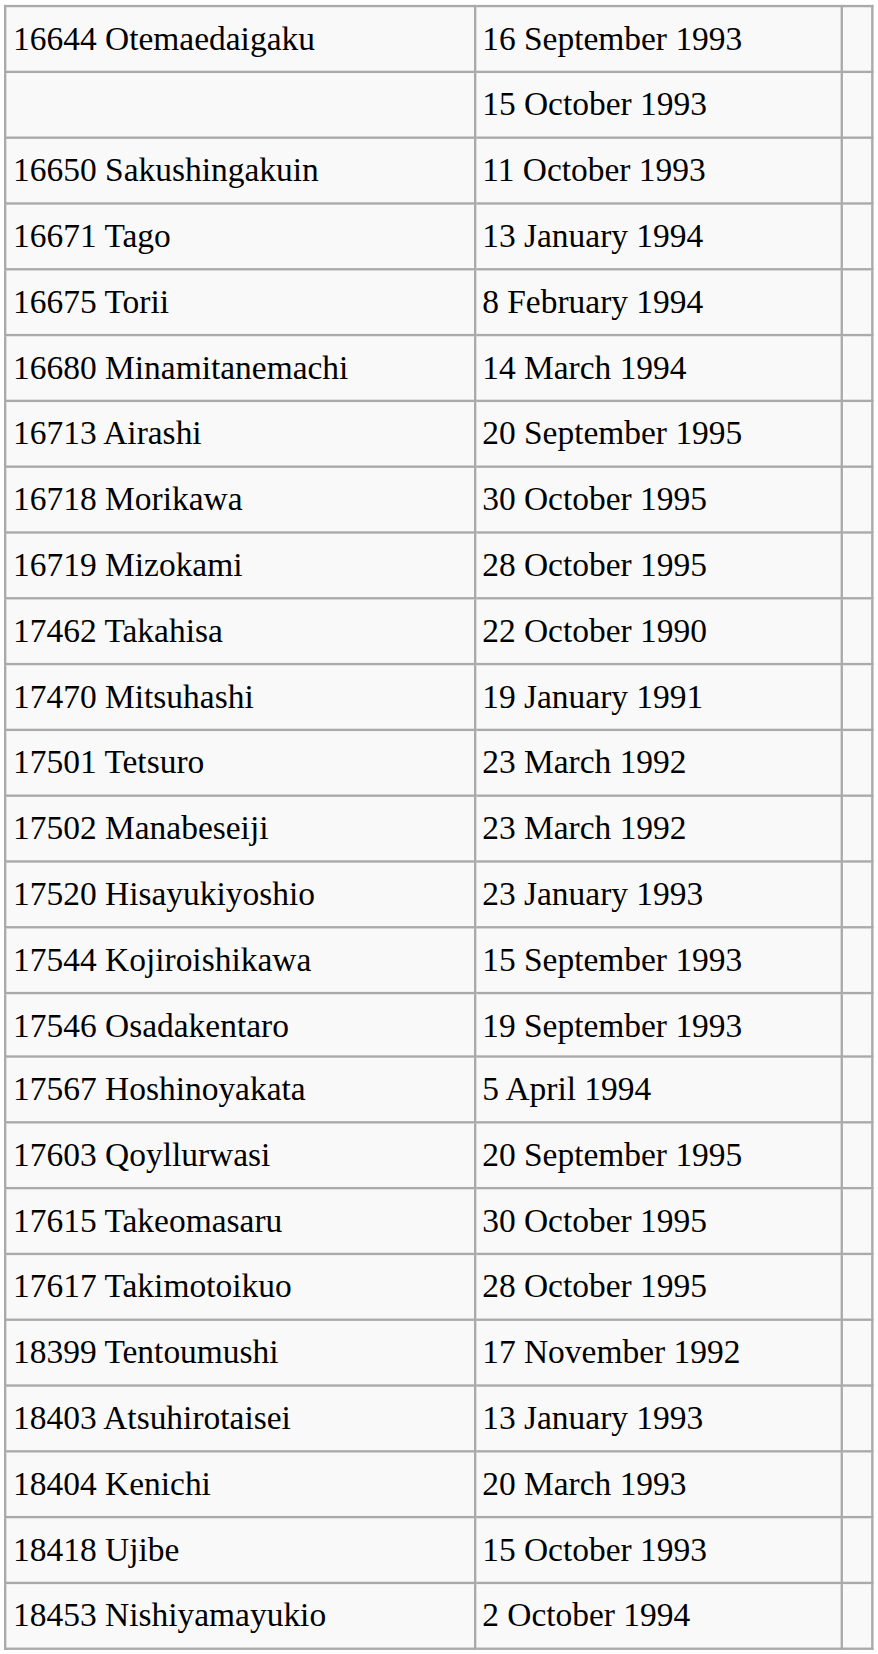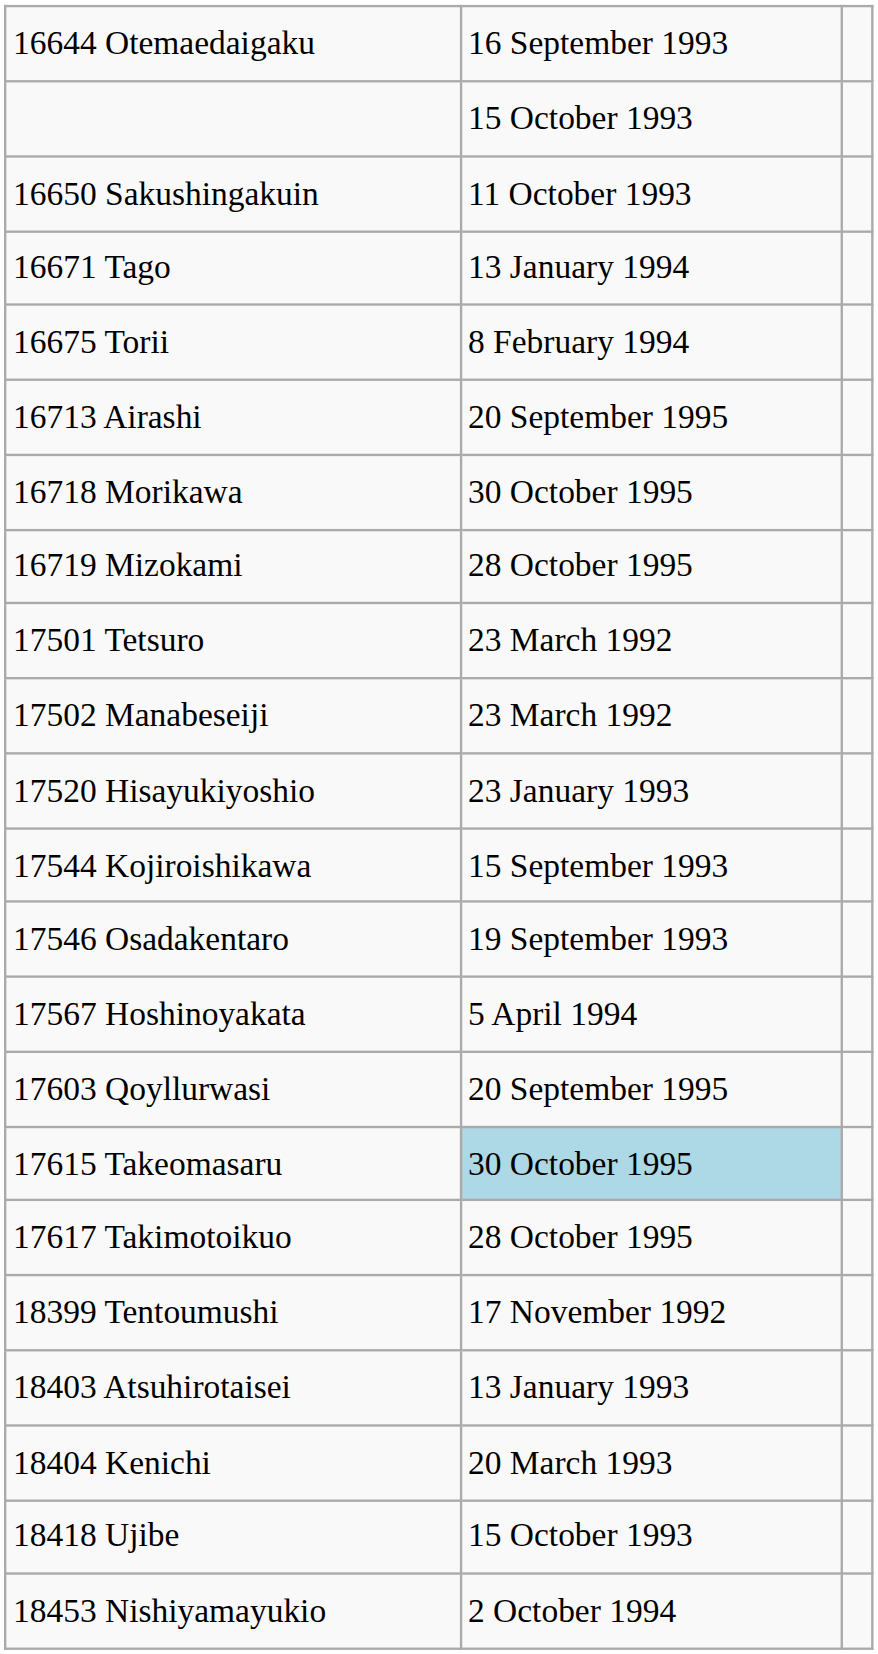- row: 16680 Minamitanemachi | 14 March 1994
- row: 17462 Takahisa | 22 October 1990
- row: 17470 Mitsuhashi | 19 January 1991
17615 Takeomasaru | column 2: no background -> lightblue background
